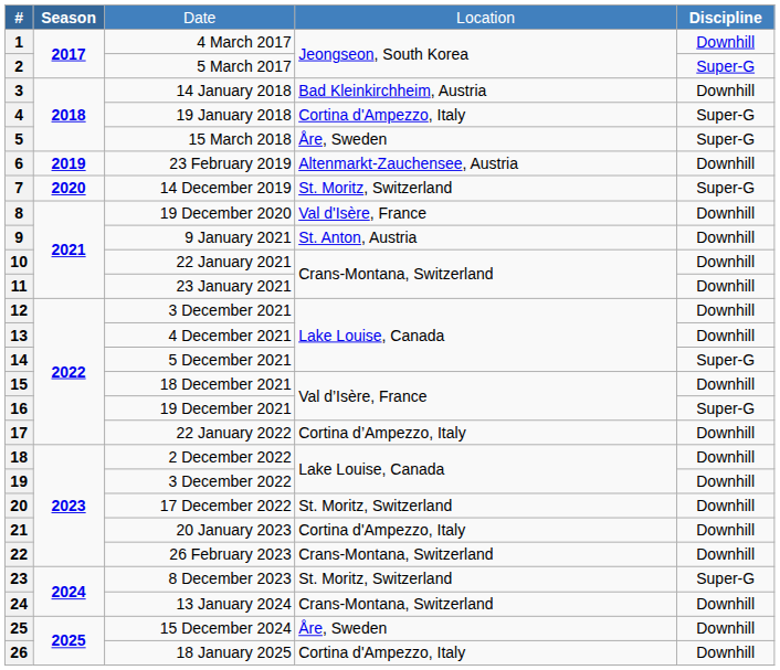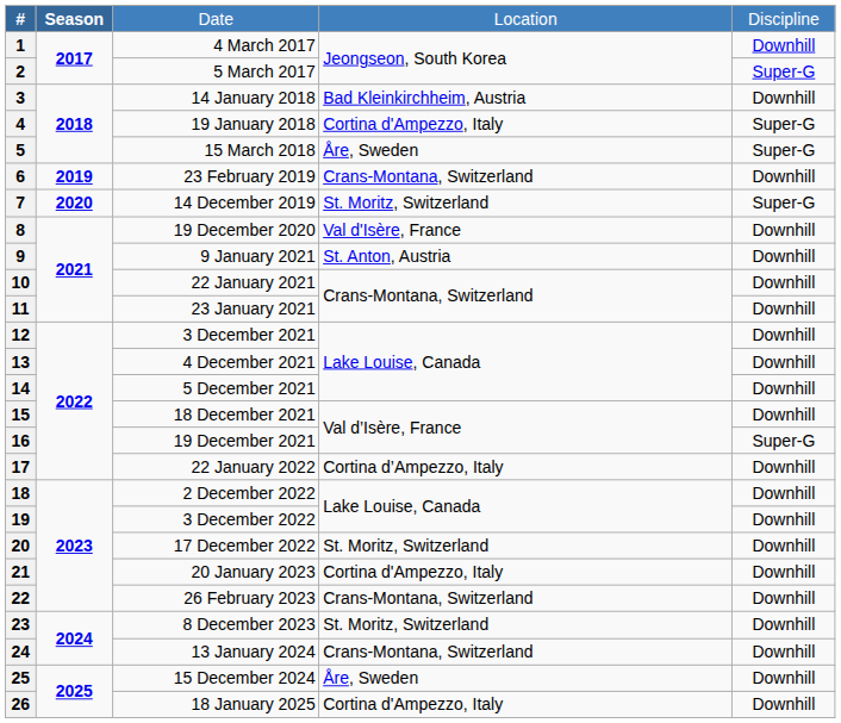Date | column 5: bold -> normal
23 February 2019 | column 4: Altenmarkt-Zauchensee, Austria -> Crans-Montana, Switzerland
5 December 2021 | column 5: Super-G -> Downhill
8 December 2023 | column 5: Super-G -> Downhill
